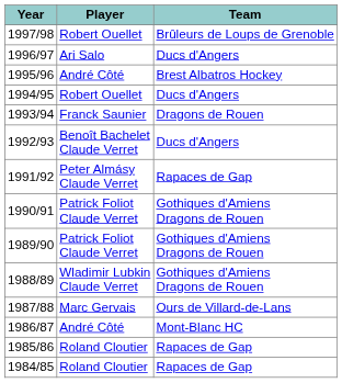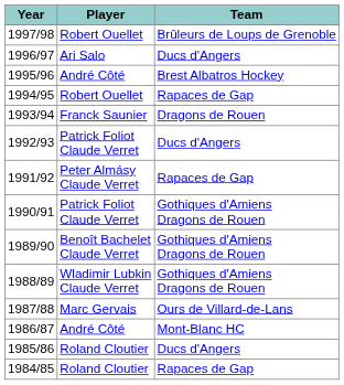1994/95 | Team: Ducs d'Angers -> Rapaces de Gap
1992/93 | Player: Benoît Bachelet Claude Verret -> Patrick Foliot Claude Verret
1989/90 | Player: Patrick Foliot Claude Verret -> Benoît Bachelet Claude Verret
1985/86 | Team: Rapaces de Gap -> Ducs d'Angers
